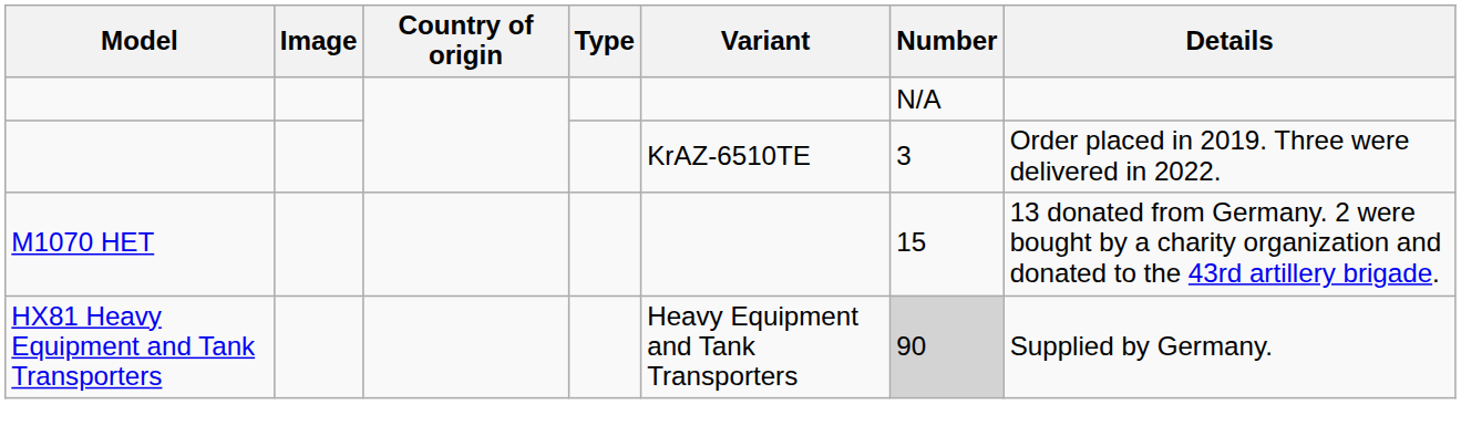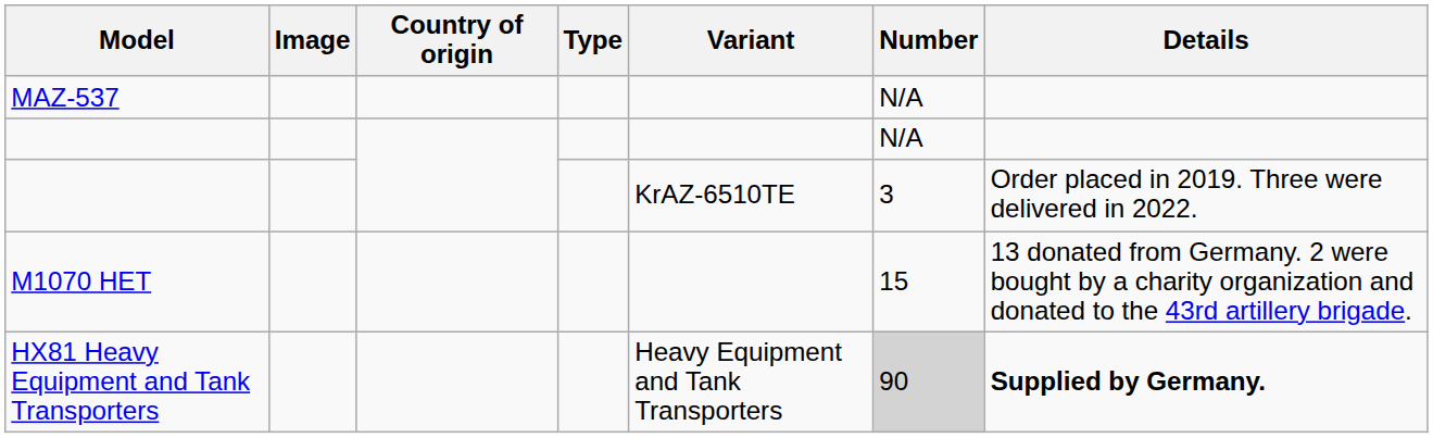+ row: MAZ-537 | N/A
HX81 Heavy Equipment and Tank Transporters | Details: normal -> bold
